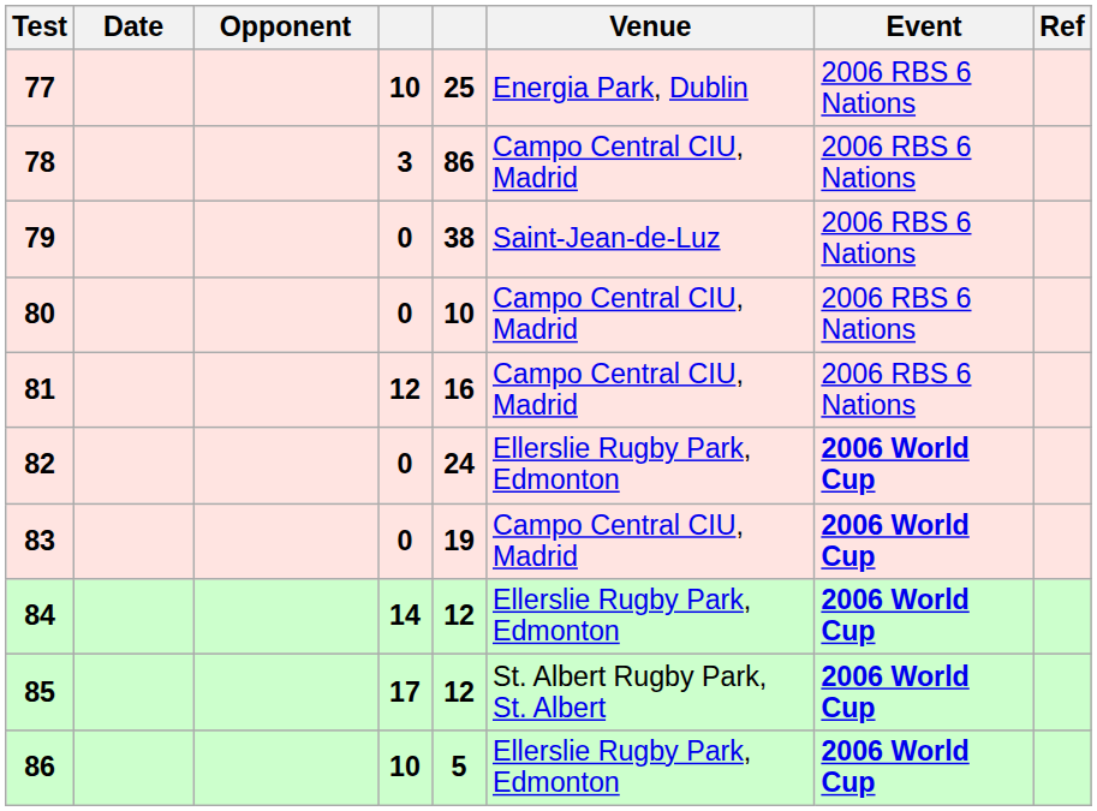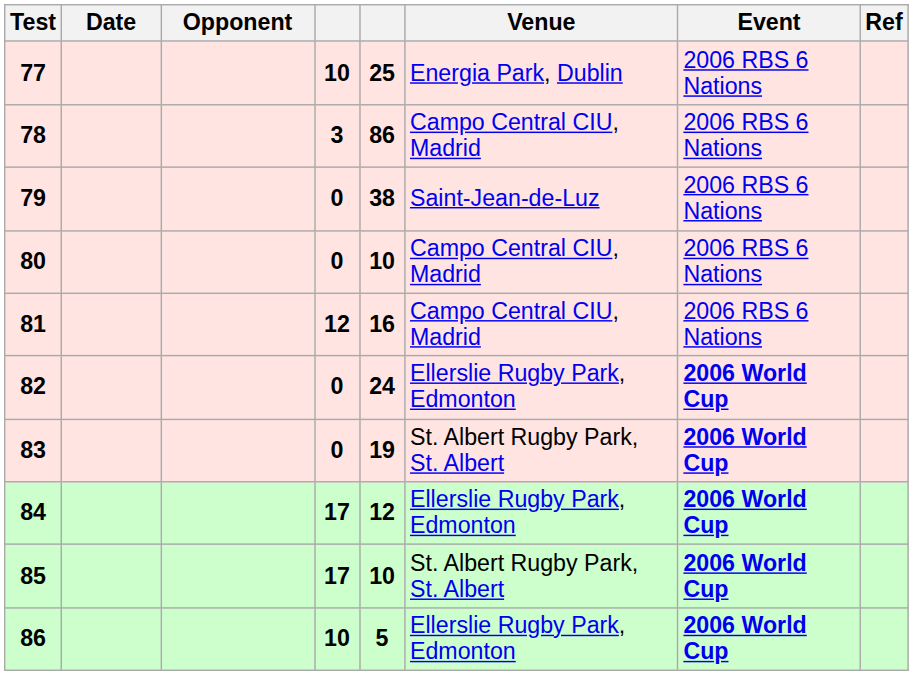83 | Venue: Campo Central CIU, Madrid -> St. Albert Rugby Park, St. Albert
84 | column 4: 14 -> 17
85 | column 5: 12 -> 10
